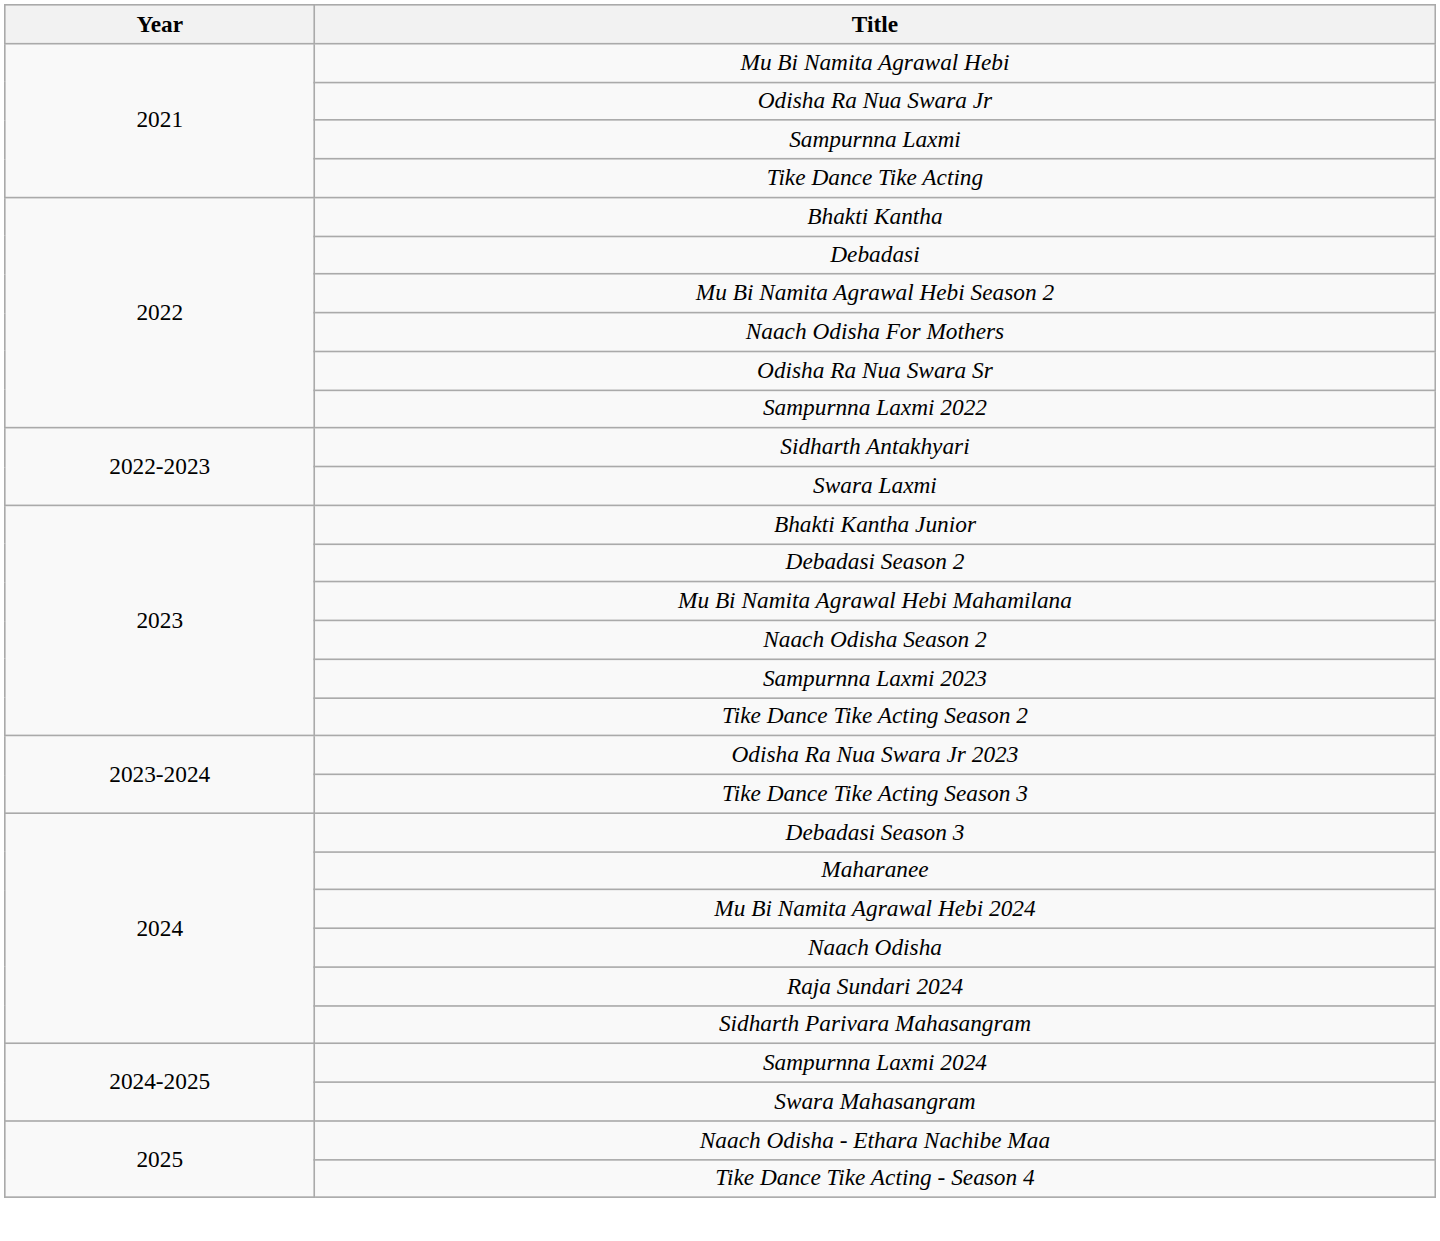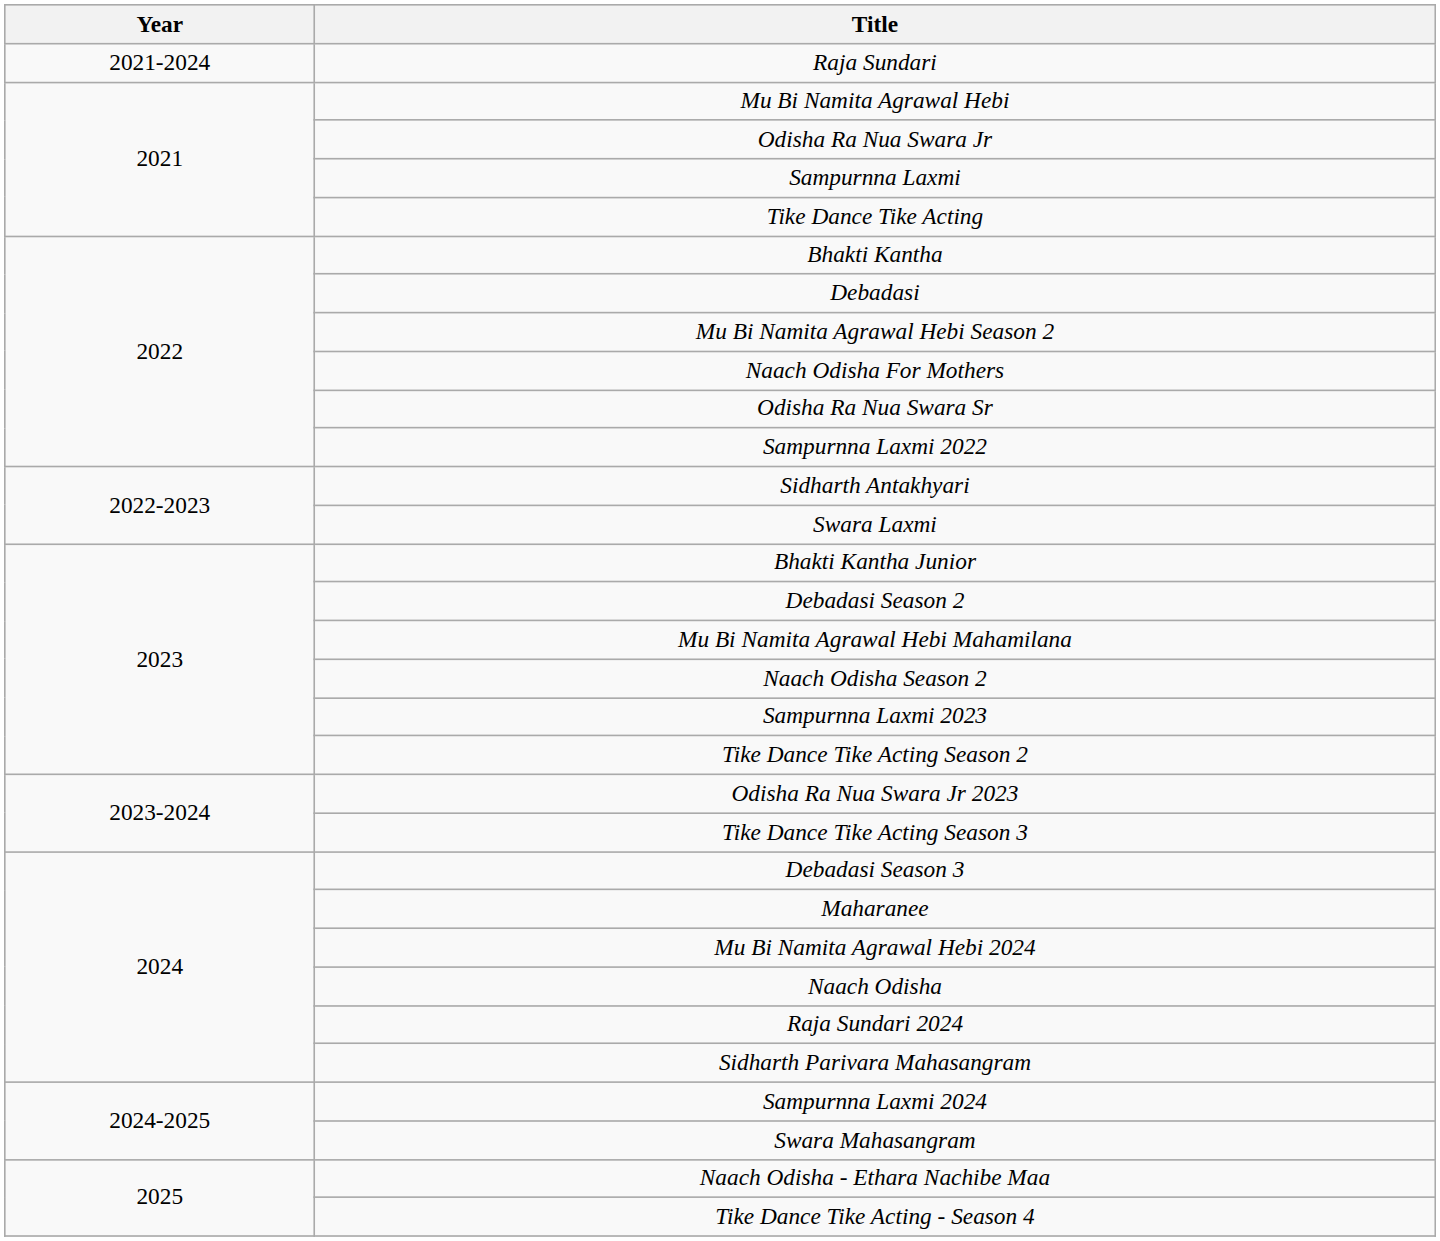+ row: 2021-2024 | Raja Sundari
